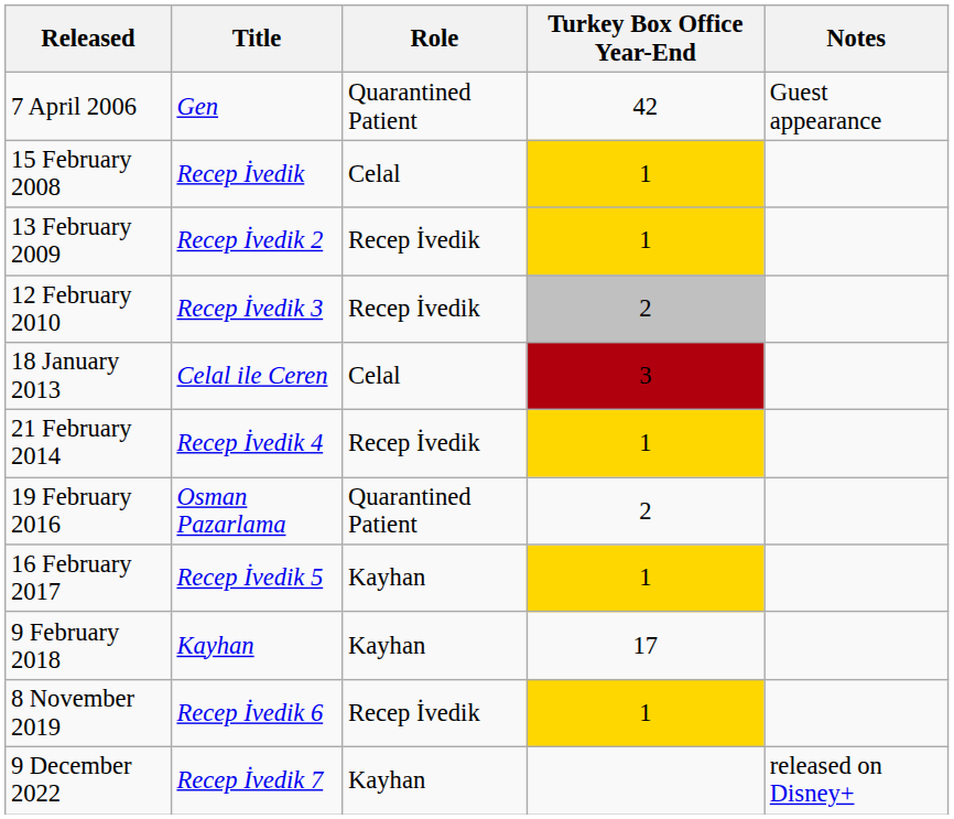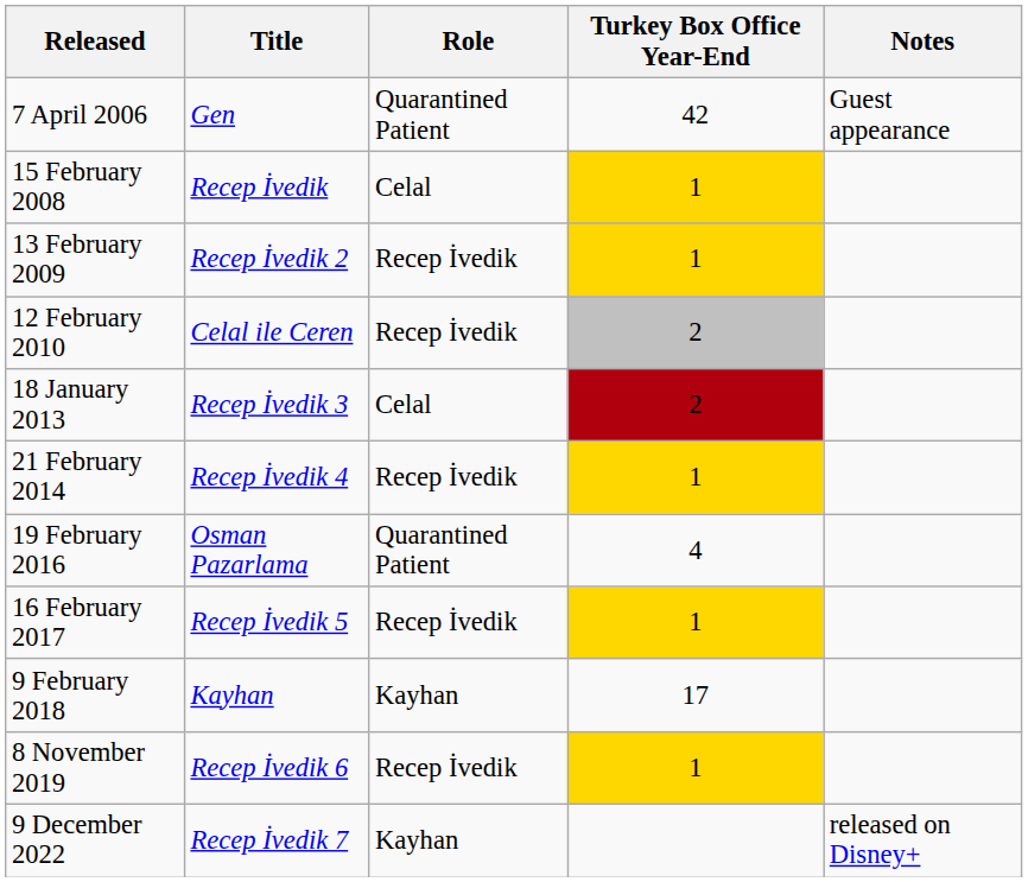12 February 2010 | Title: Recep İvedik 3 -> Celal ile Ceren
18 January 2013 | Title: Celal ile Ceren -> Recep İvedik 3
18 January 2013 | Turkey Box Office Year-End: 3 -> 2
19 February 2016 | Turkey Box Office Year-End: 2 -> 4
16 February 2017 | Role: Kayhan -> Recep İvedik
